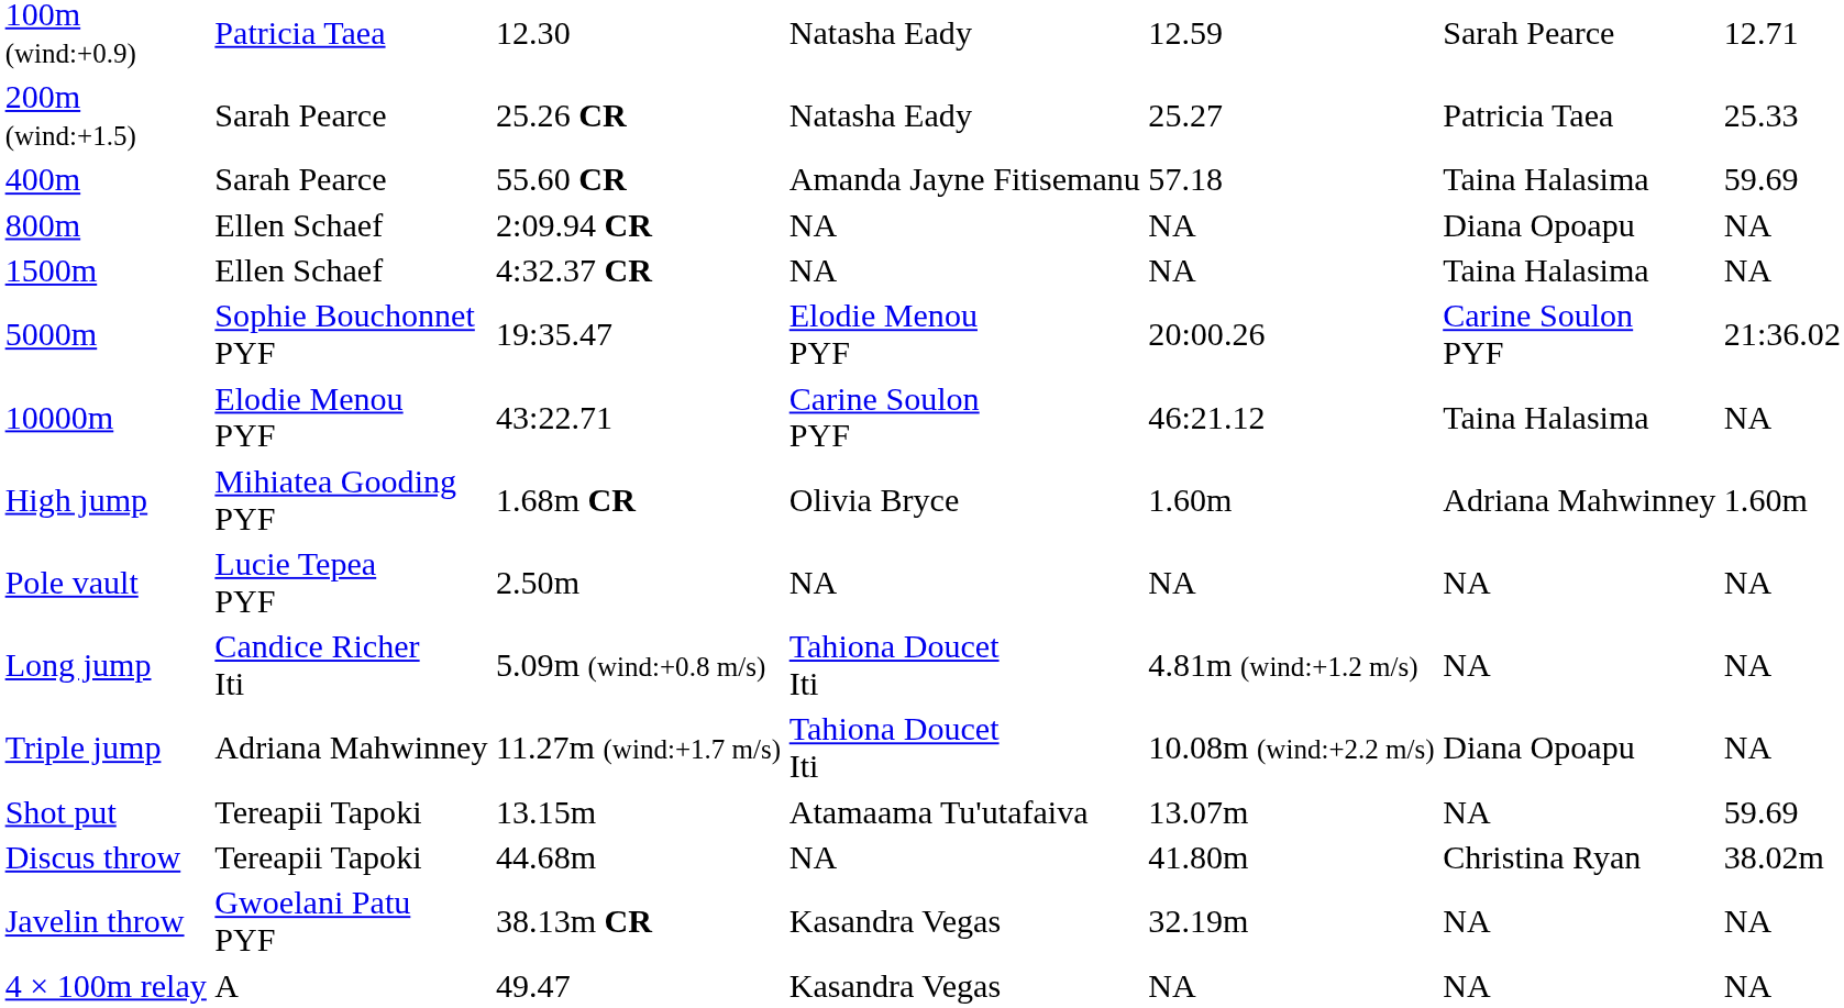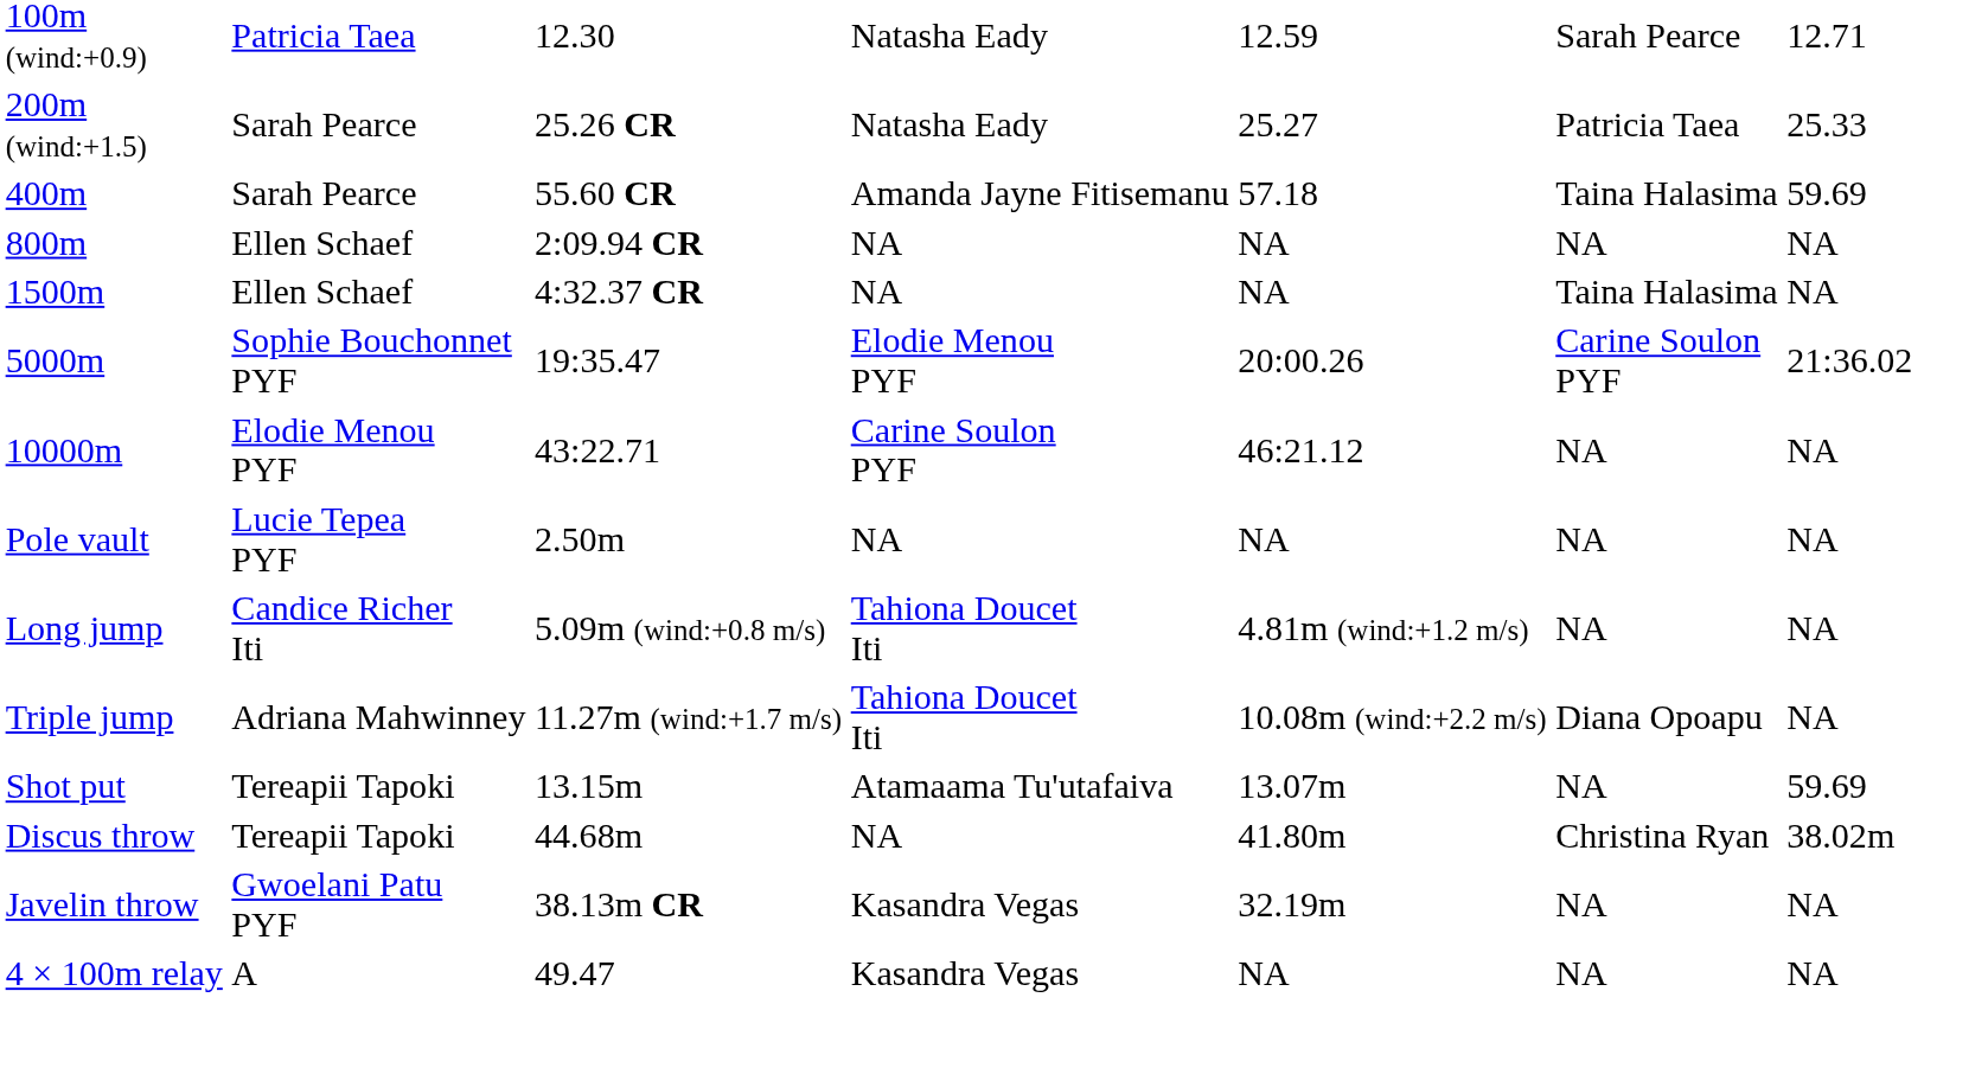800m | column 6: Diana Opoapu -> NA
10000m | column 6: Taina Halasima -> NA
- row: High jump | Mihiatea Gooding PYF | 1.68m CR | Olivia Bryce | 1.60m | Adriana Mahwinney | 1.60m
